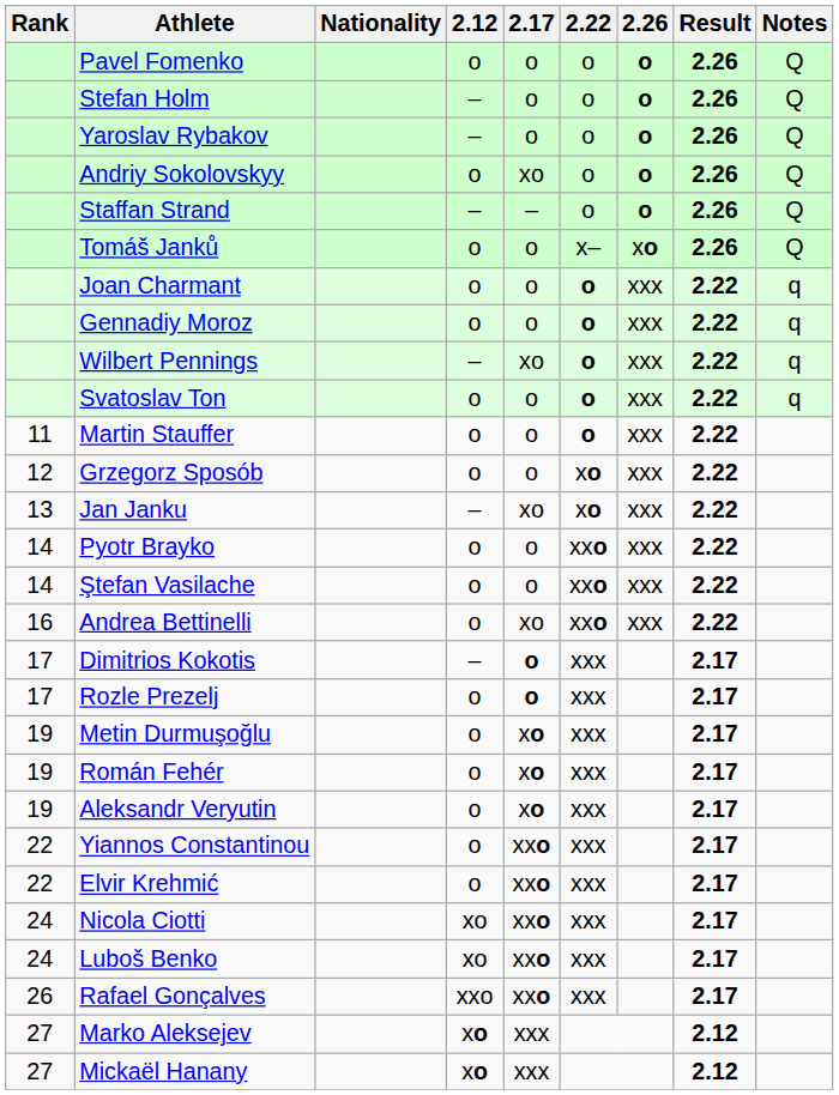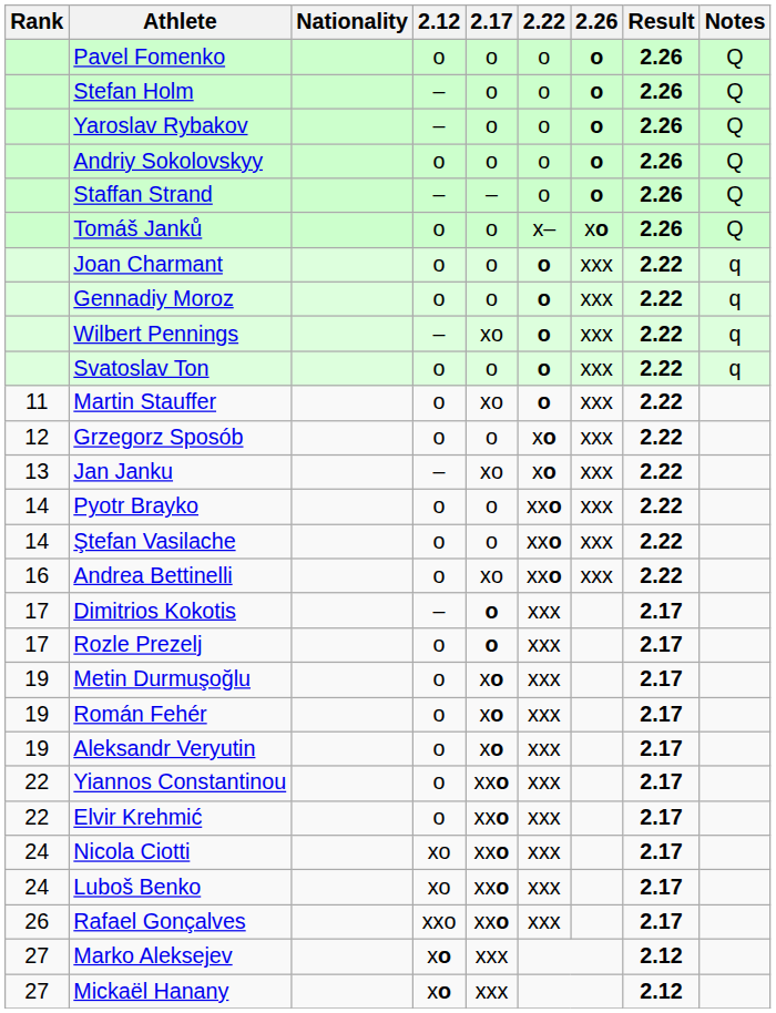Andriy Sokolovskyy | 2.17: xo -> o
Martin Stauffer | 2.17: o -> xo
